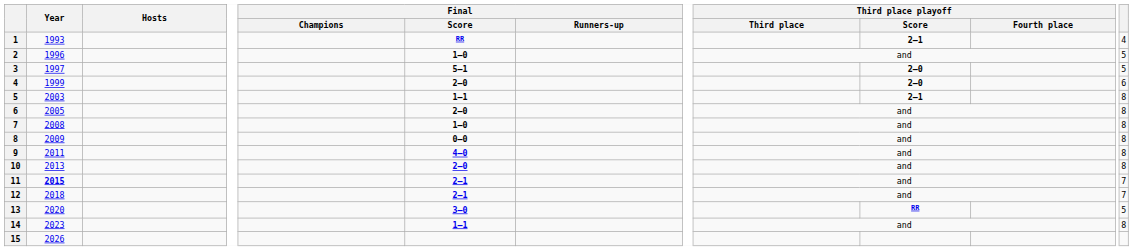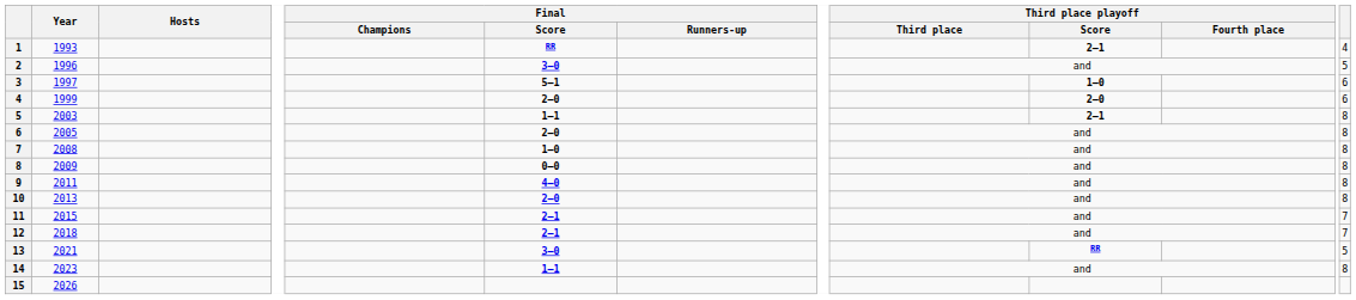2 | Final / Score: 1–0 -> 3–0
3 | Third place playoff / Score: 2–0 -> 1–0
3 | column 13: 5 -> 6
11 | Year: bold -> normal
13 | Year: 2020 -> 2021
